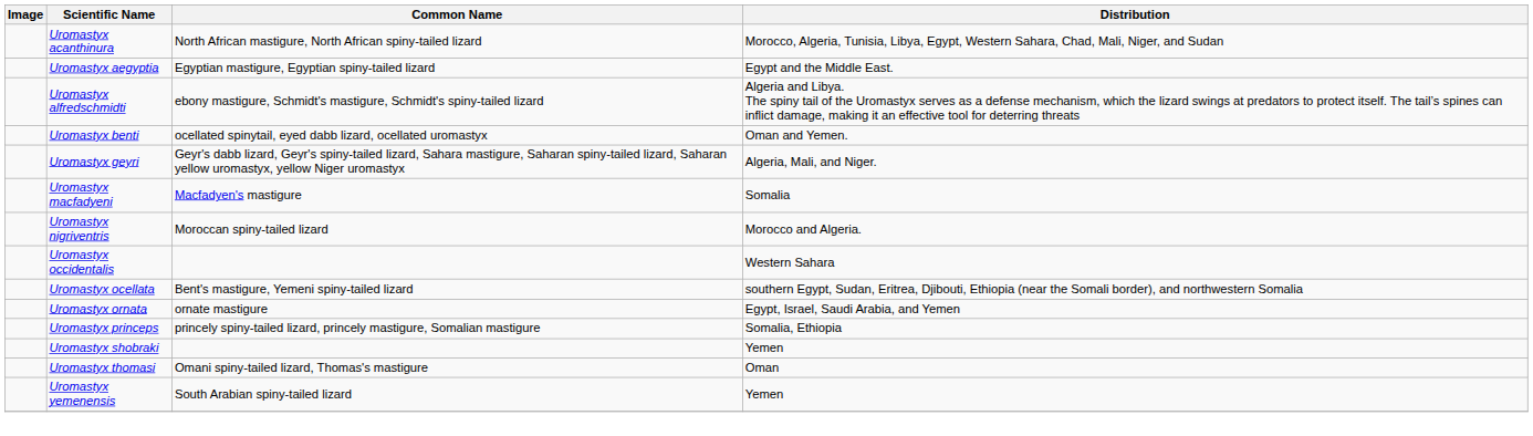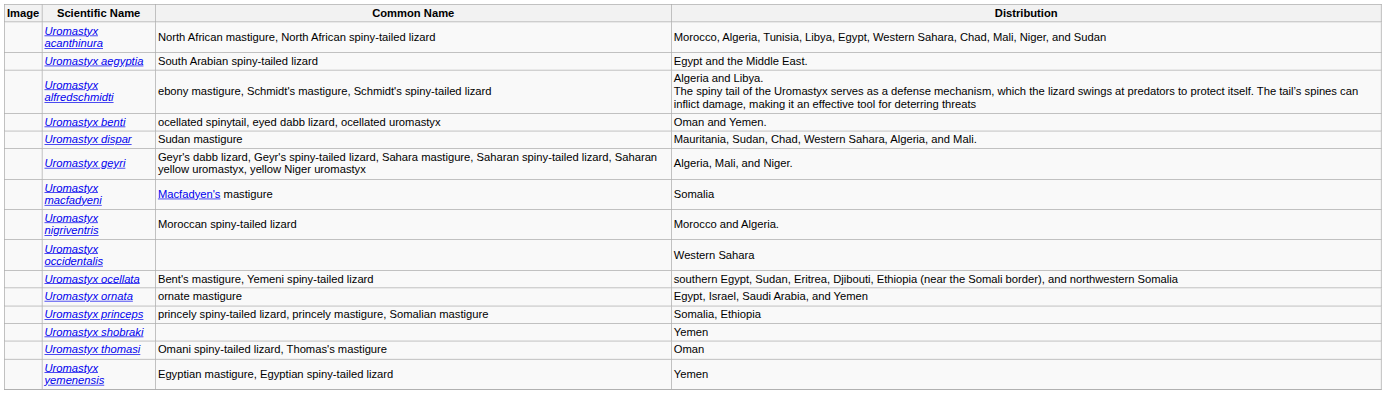Uromastyx aegyptia | Common Name: Egyptian mastigure, Egyptian spiny-tailed lizard -> South Arabian spiny-tailed lizard
+ row: Uromastyx dispar | Sudan mastigure | Mauritania, Sudan, Chad, Western Sahara, Algeria, and Mali.
Uromastyx yemenensis | Common Name: South Arabian spiny-tailed lizard -> Egyptian mastigure, Egyptian spiny-tailed lizard
